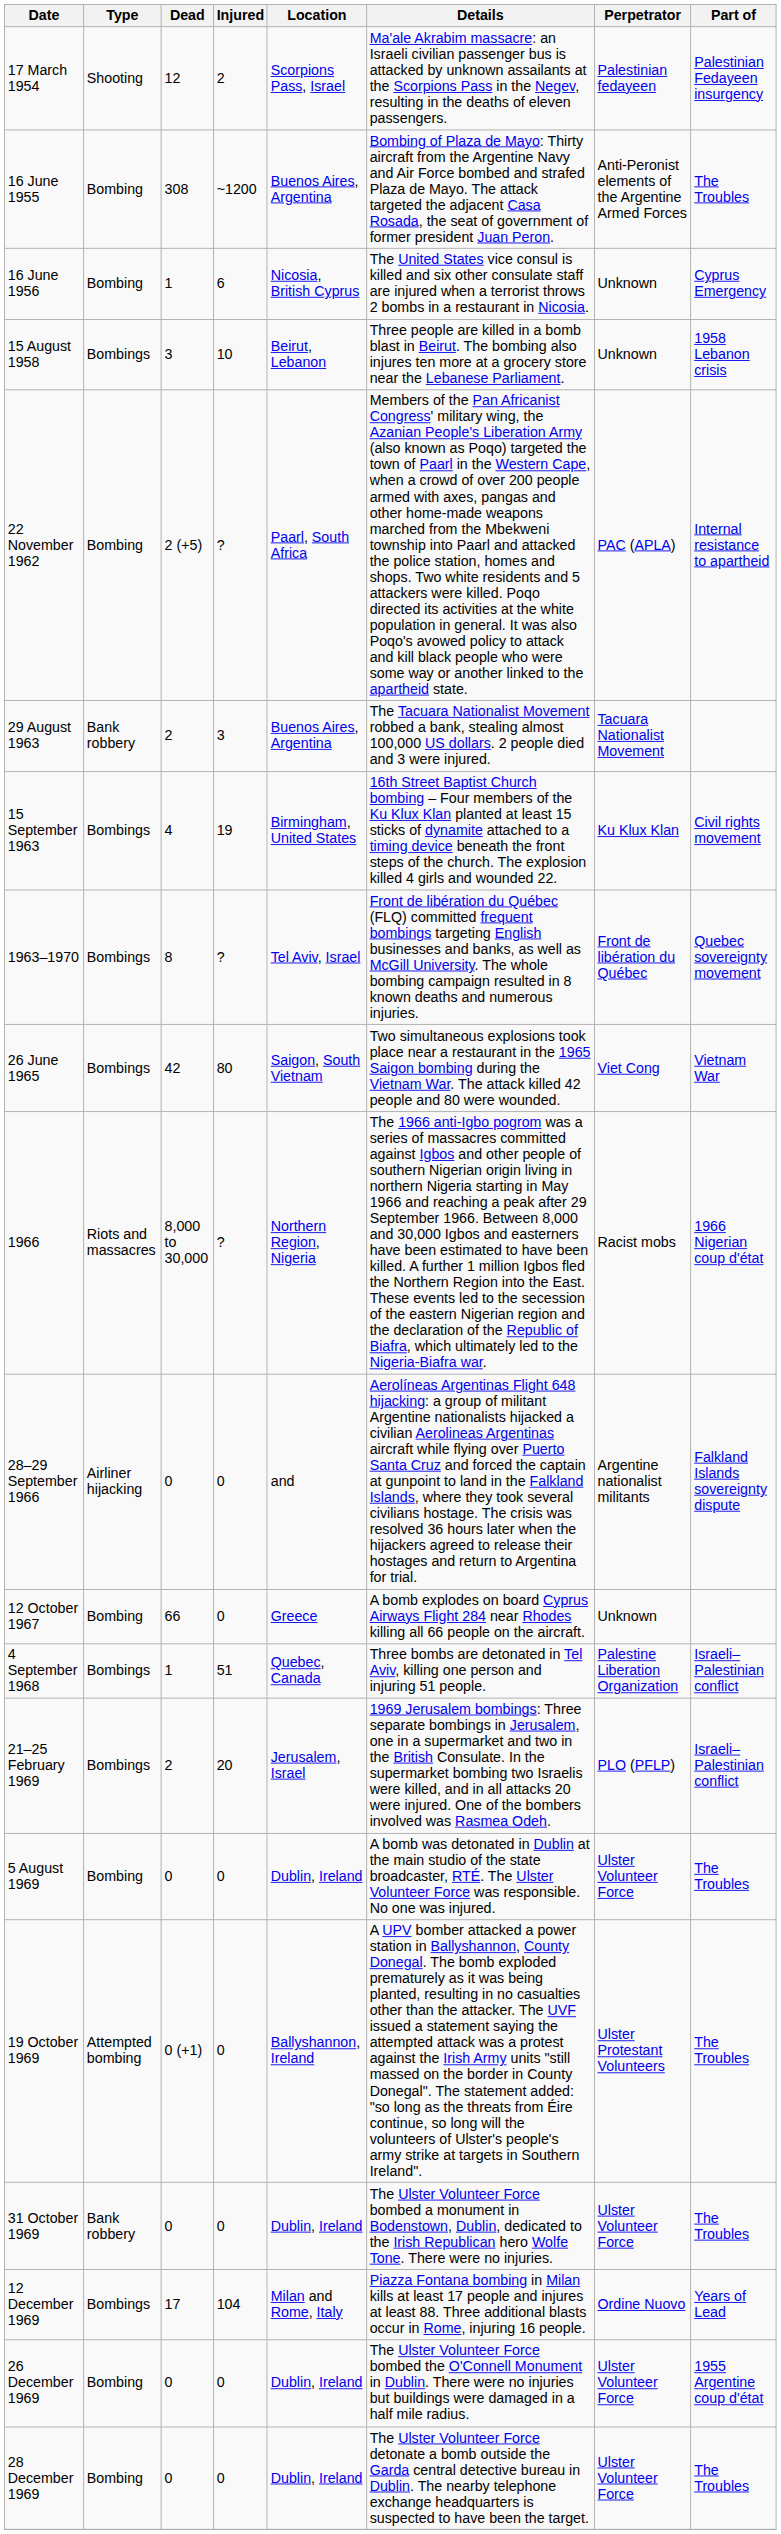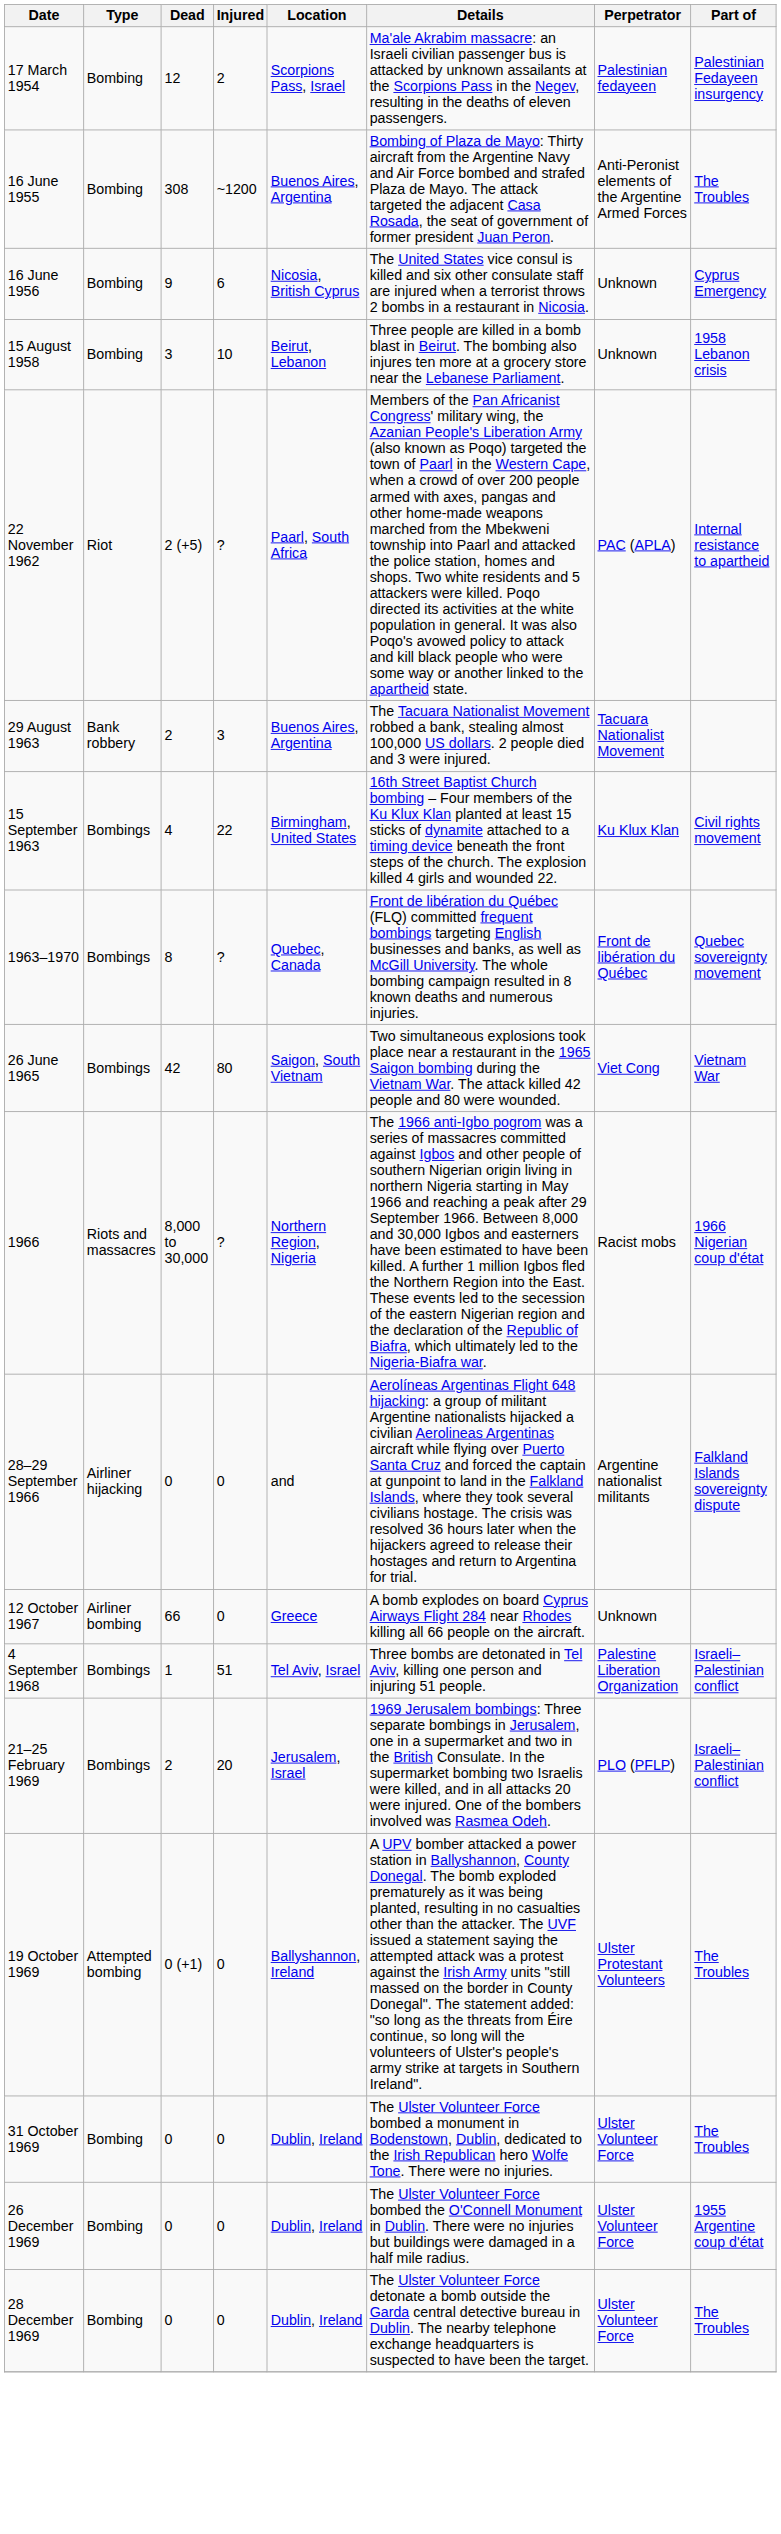17 March 1954 | Type: Shooting -> Bombing
16 June 1956 | Dead: 1 -> 9
15 August 1958 | Type: Bombings -> Bombing
22 November 1962 | Type: Bombing -> Riot
15 September 1963 | Injured: 19 -> 22
1963–1970 | Location: Tel Aviv, Israel -> Quebec, Canada
12 October 1967 | Type: Bombing -> Airliner bombing
4 September 1968 | Location: Quebec, Canada -> Tel Aviv, Israel
- row: 5 August 1969 | Bombing | 0 | 0 | Dublin, Ireland | A bomb was detonated in Dublin at the main studio of the state broadcaster, RTÉ. The Ulster Volunteer Force was responsible. No one was injured. | Ulster Volunteer Force | The Troubles
31 October 1969 | Type: Bank robbery -> Bombing
- row: 12 December 1969 | Bombings | 17 | 104 | Milan and Rome, Italy | Piazza Fontana bombing in Milan kills at least 17 people and injures at least 88. Three additional blasts occur in Rome, injuring 16 people. | Ordine Nuovo | Years of Lead
